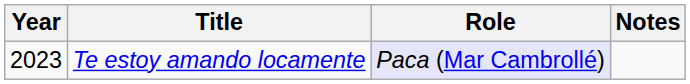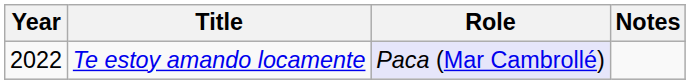Te estoy amando locamente | Year: 2023 -> 2022
